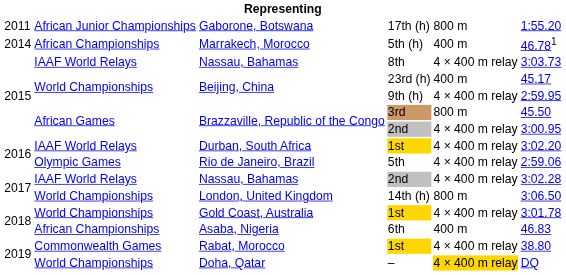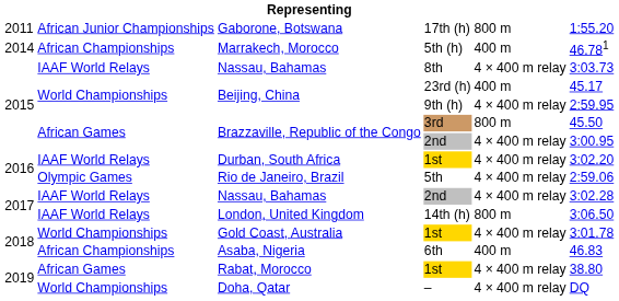London, United Kingdom | column 2: World Championships -> IAAF World Relays
Rabat, Morocco | column 2: Commonwealth Games -> African Games
Doha, Qatar | column 5: gold background -> no background
